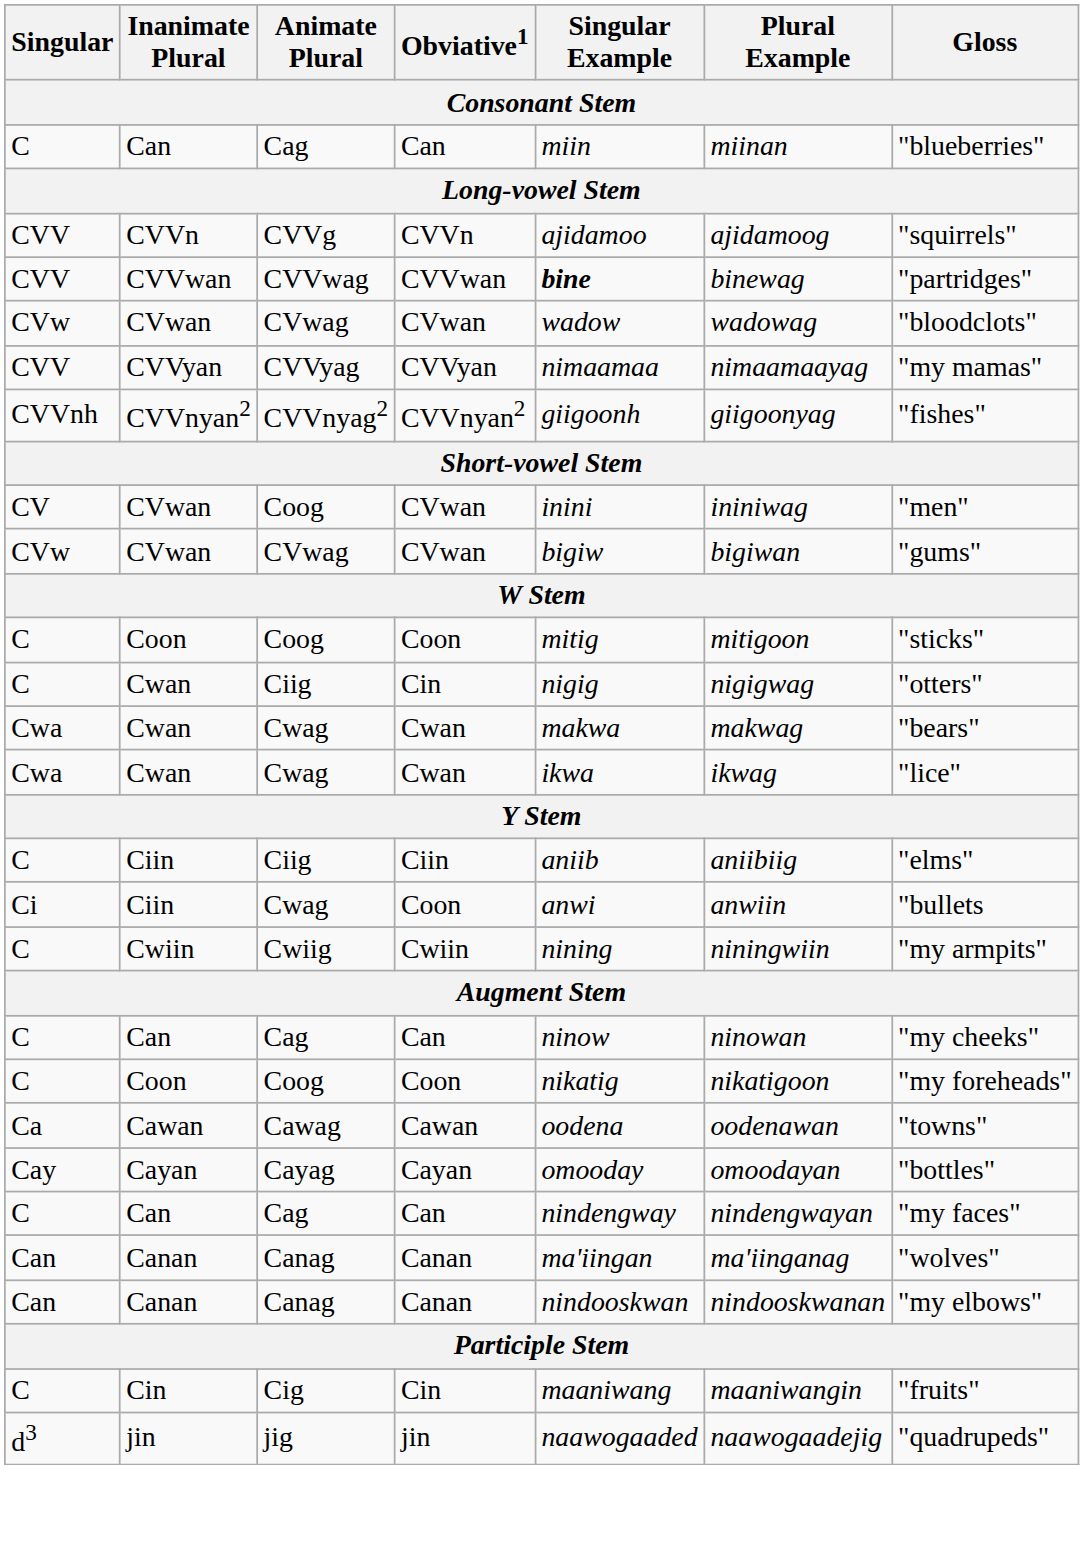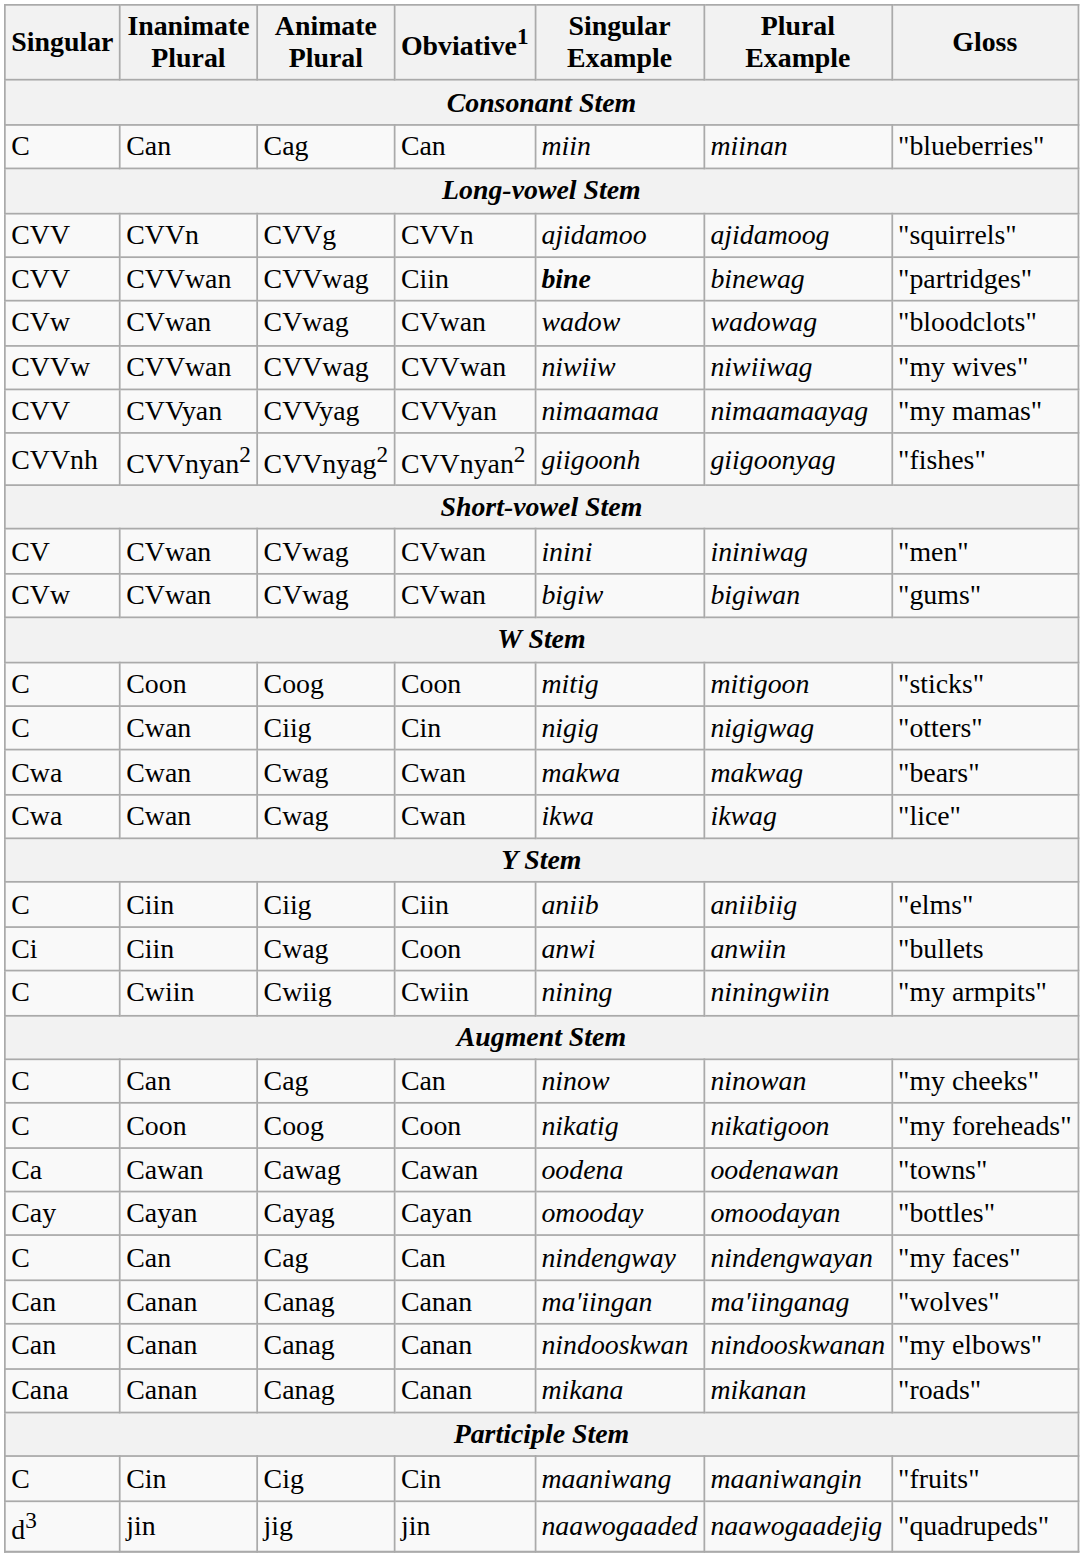CVV / CVVwan | Obviative1: CVVwan -> Ciin
+ row: CVVw | CVVwan | CVVwag | CVVwan | niwiiw | niwiiwag | "my wives"
CV / CVwan | Animate Plural: Coog -> CVwag
+ row: Cana | Canan | Canag | Canan | mikana | mikanan | "roads"
